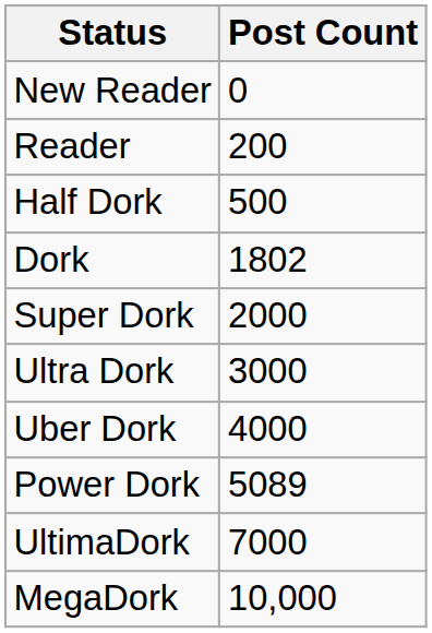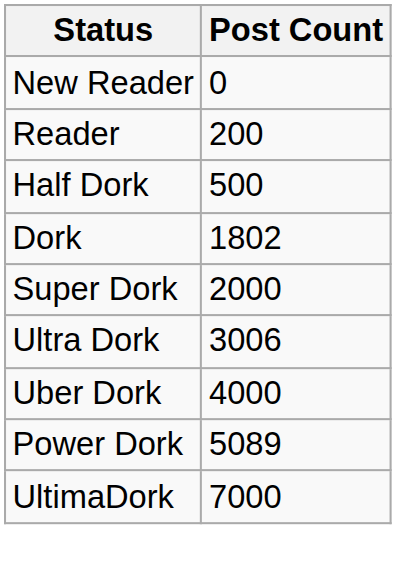Ultra Dork | Post Count: 3000 -> 3006
- row: MegaDork | 10,000
